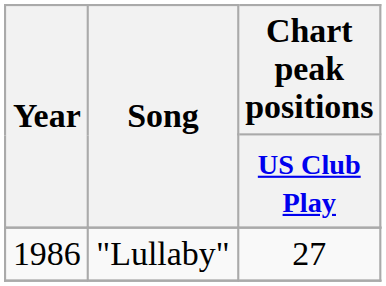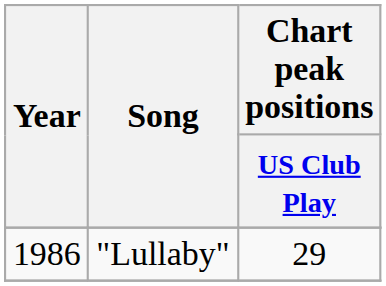"Lullaby" | Chart peak positions / US Club Play: 27 -> 29
